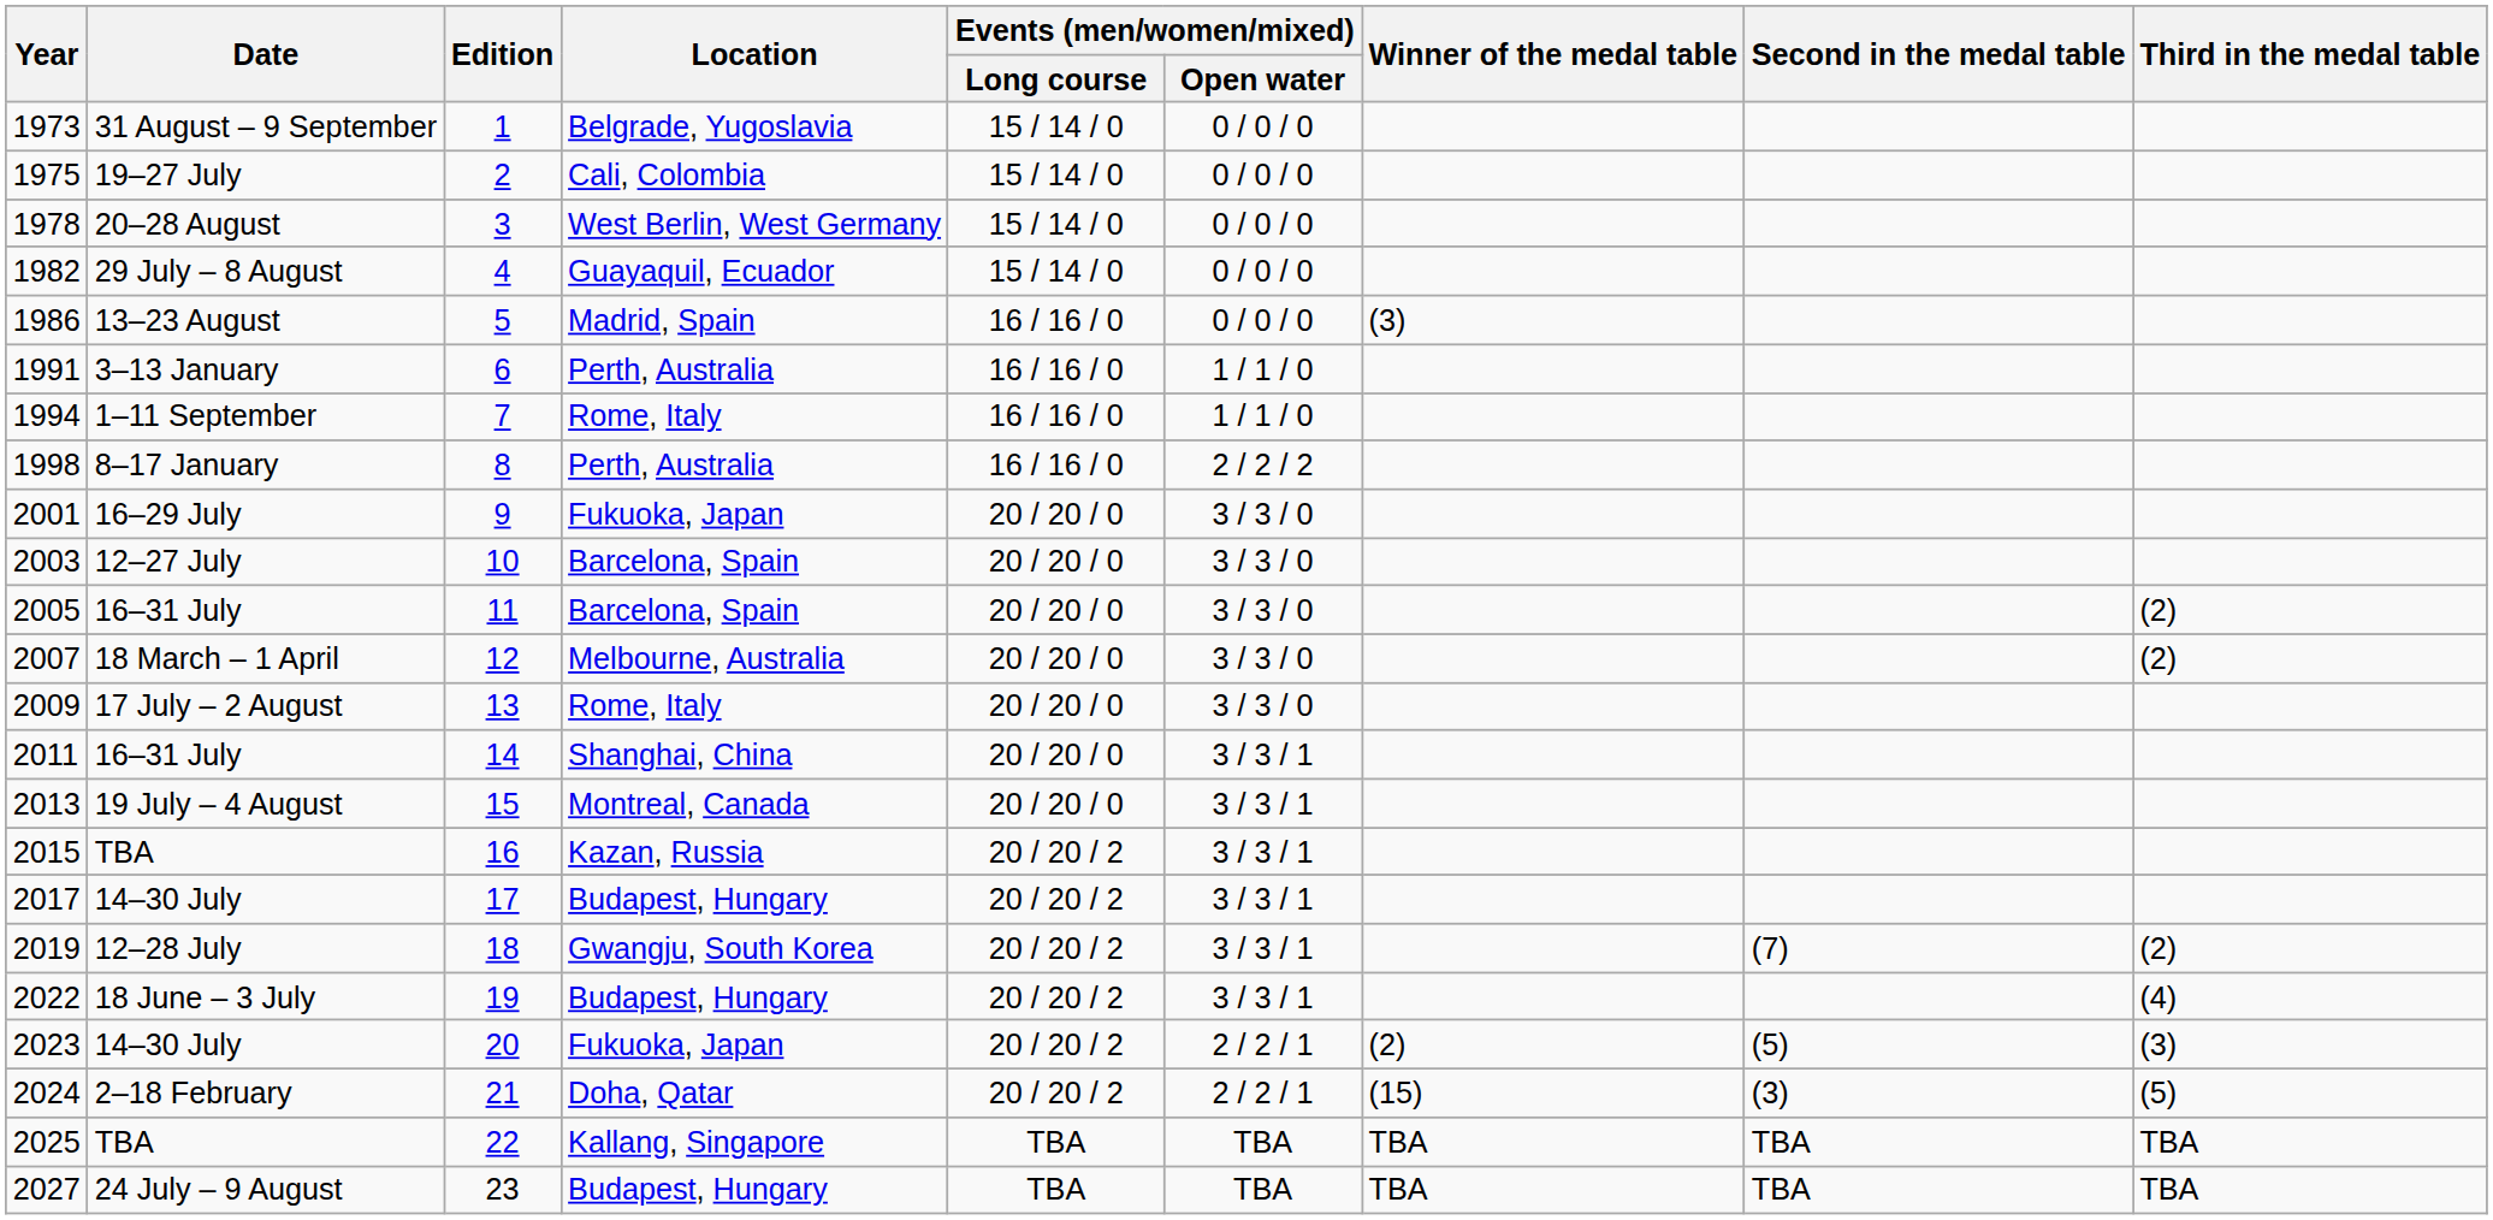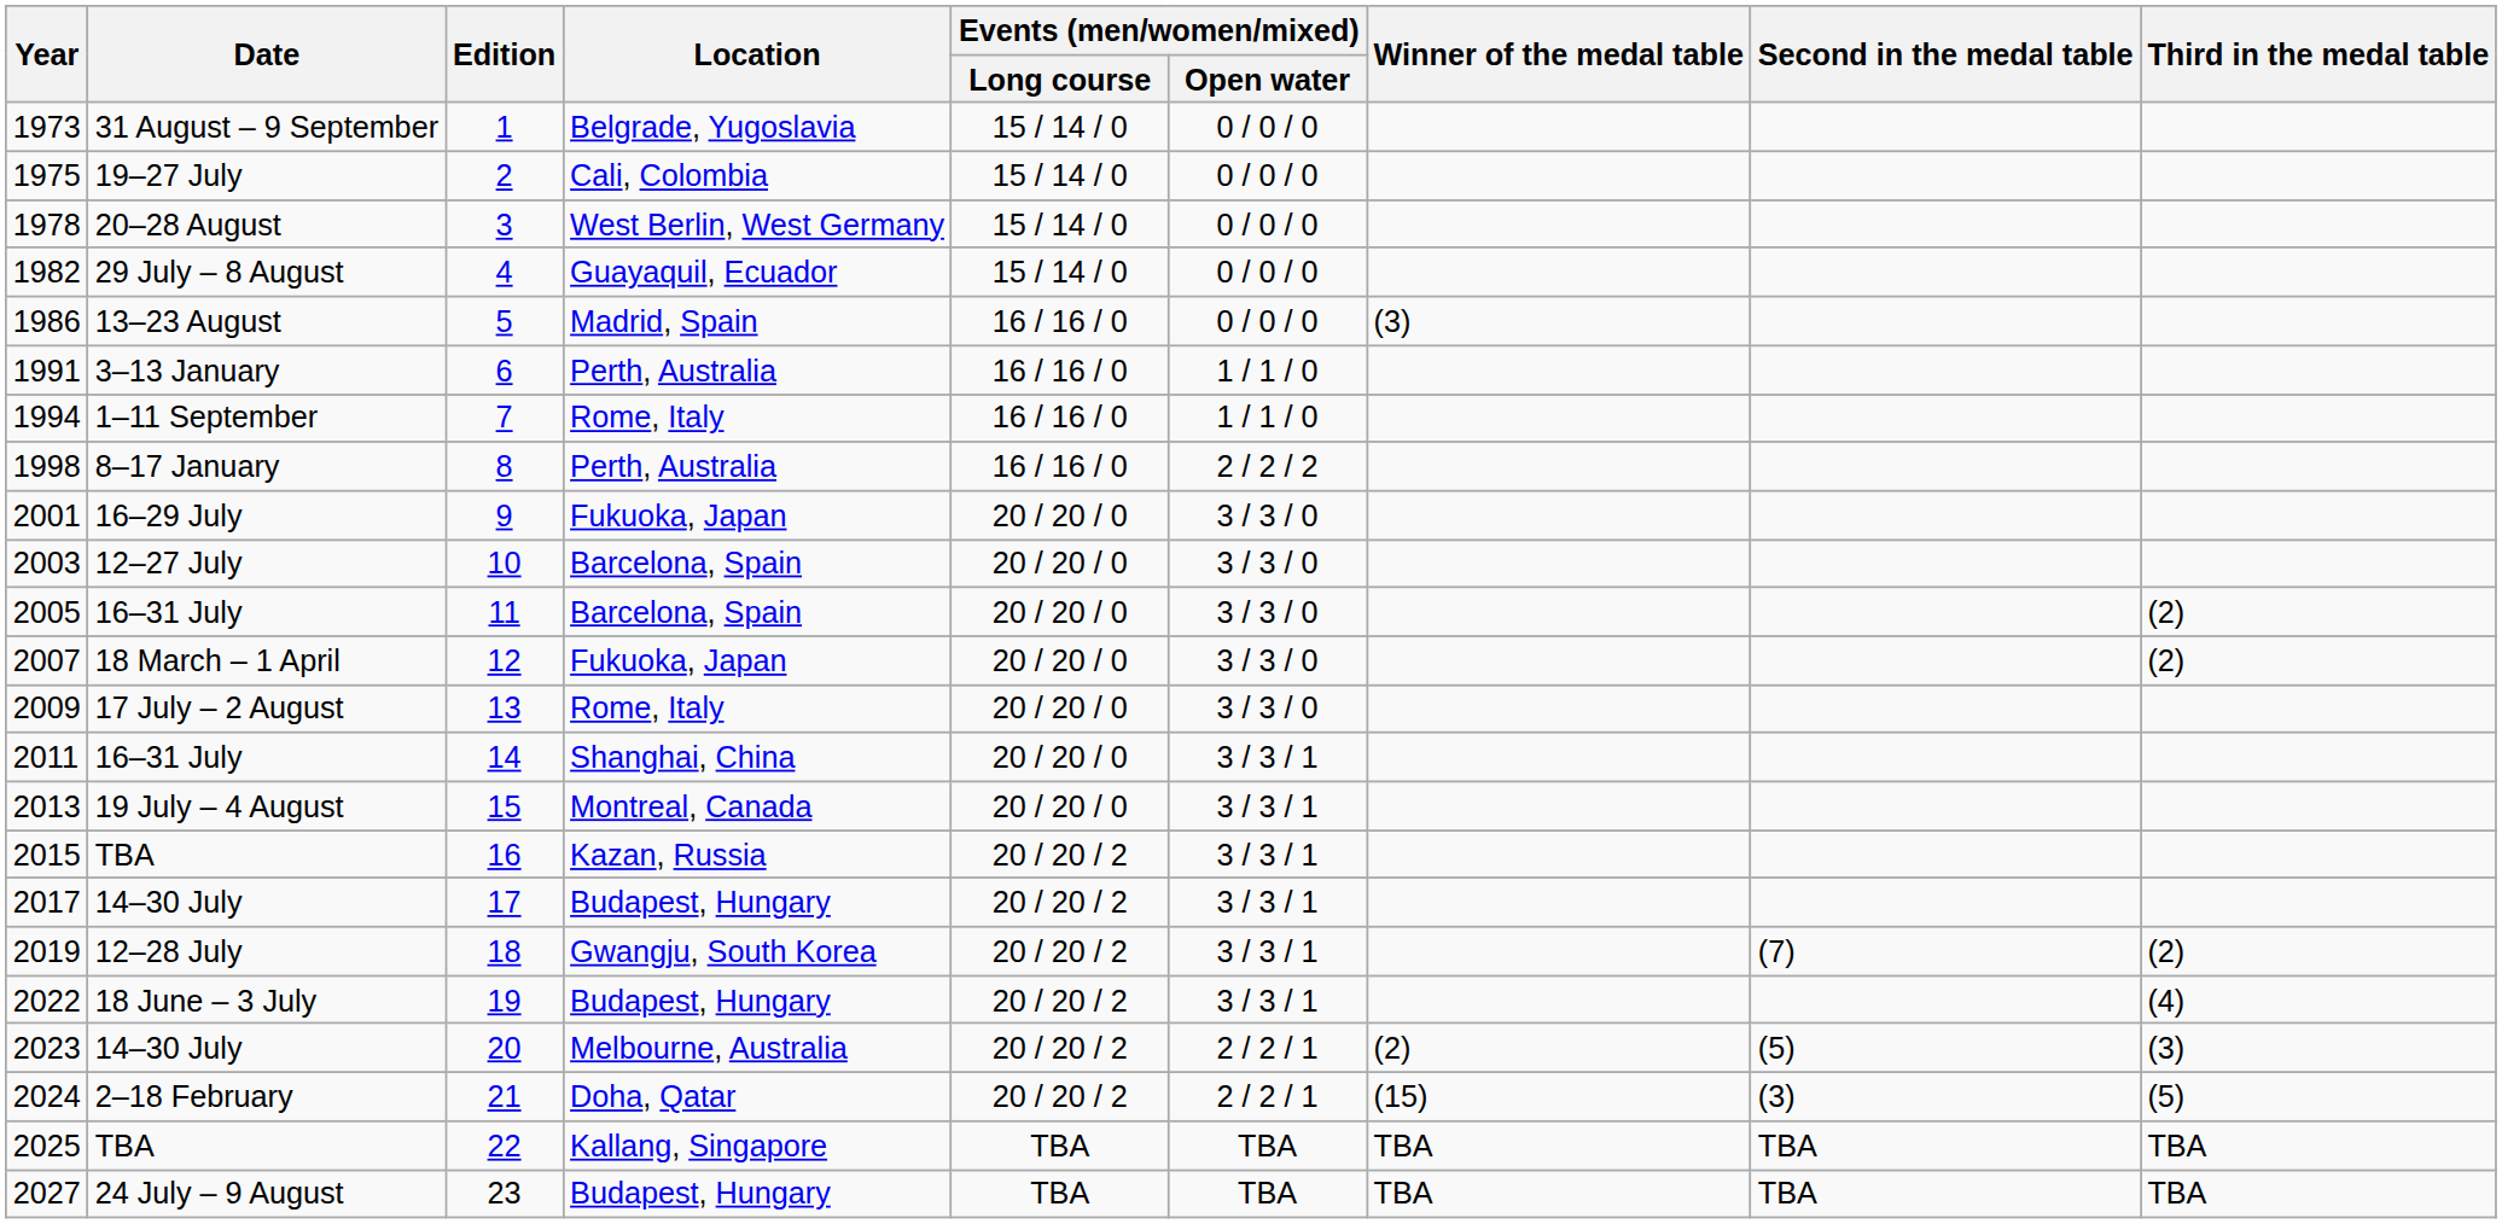2007 | Location: Melbourne, Australia -> Fukuoka, Japan
2023 | Location: Fukuoka, Japan -> Melbourne, Australia
